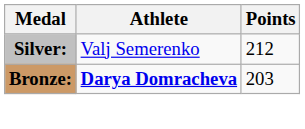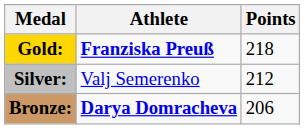+ row: Gold: | Franziska Preuß | 218
Bronze: | Points: 203 -> 206
